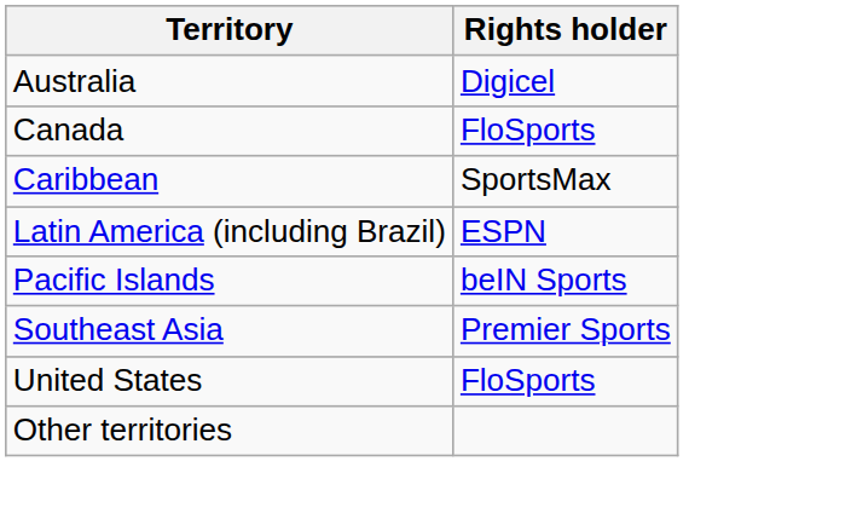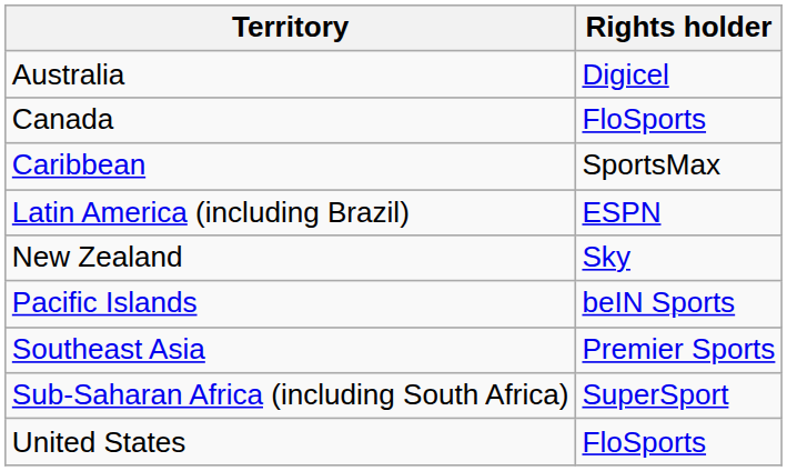+ row: New Zealand | Sky
+ row: Sub-Saharan Africa (including South Africa) | SuperSport
- row: Other territories
